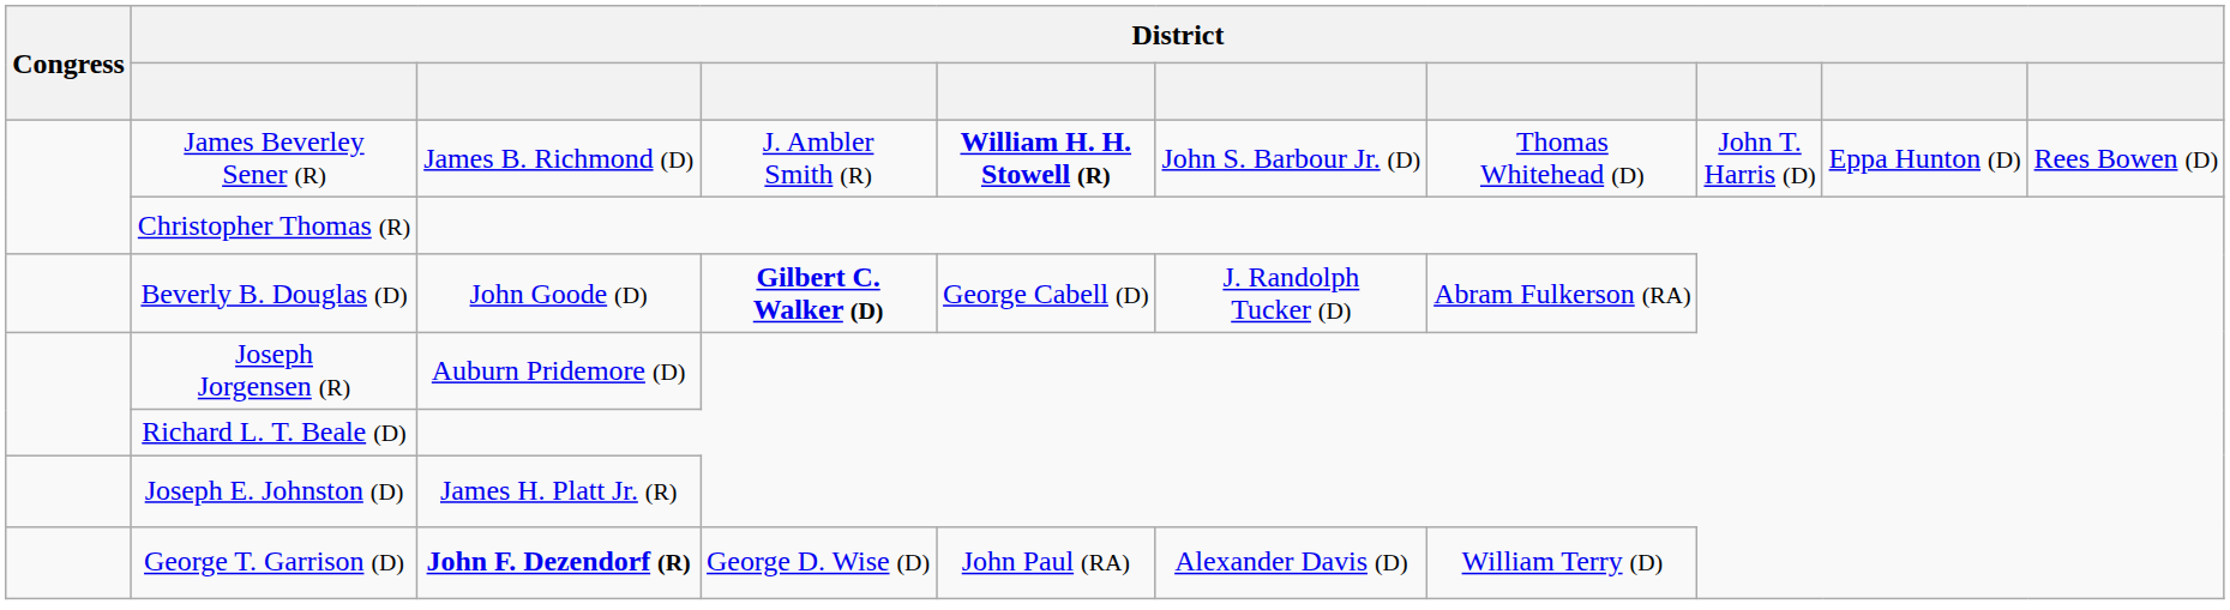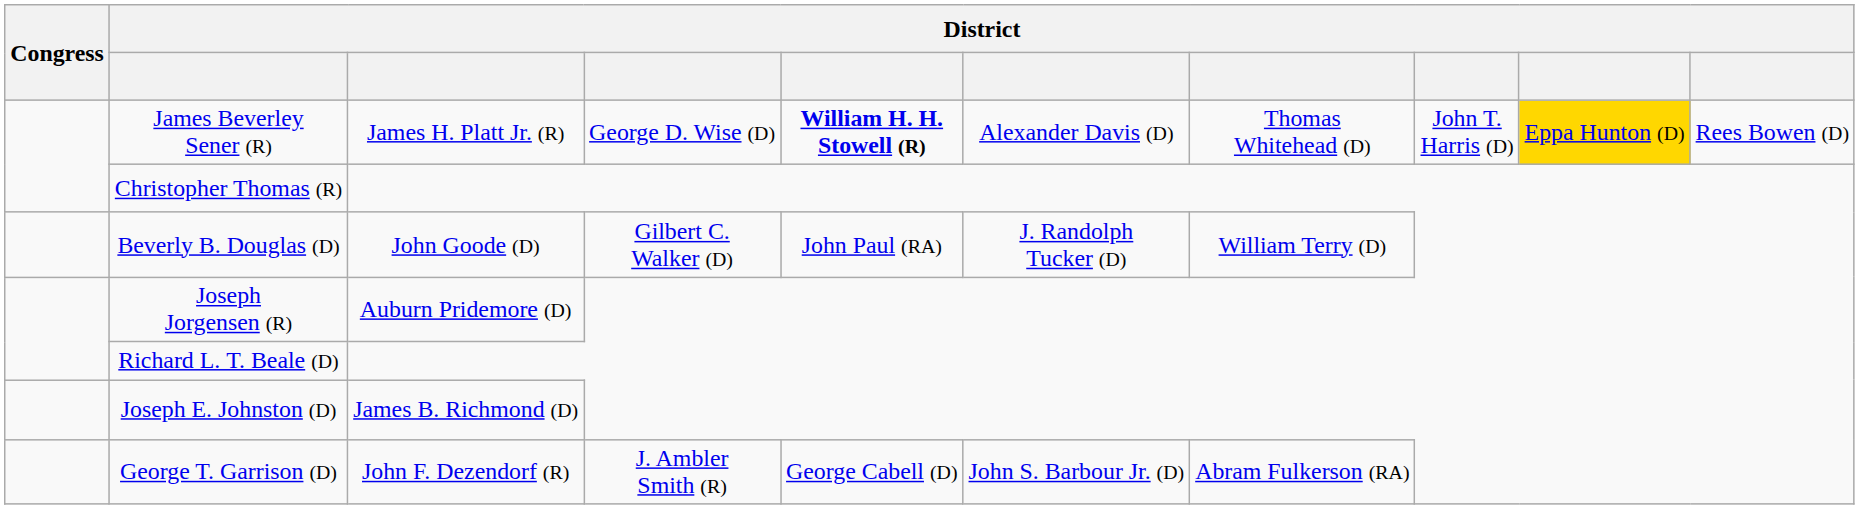James Beverley Sener (R) | column 3: James B. Richmond (D) -> James H. Platt Jr. (R)
James Beverley Sener (R) | column 4: J. Ambler Smith (R) -> George D. Wise (D)
James Beverley Sener (R) | column 6: John S. Barbour Jr. (D) -> Alexander Davis (D)
James Beverley Sener (R) | column 9: no background -> gold background
Beverly B. Douglas (D) | column 4: bold -> normal
Beverly B. Douglas (D) | column 5: George Cabell (D) -> John Paul (RA)
Beverly B. Douglas (D) | column 7: Abram Fulkerson (RA) -> William Terry (D)
Joseph E. Johnston (D) | column 3: James H. Platt Jr. (R) -> James B. Richmond (D)
George T. Garrison (D) | column 3: bold -> normal
George T. Garrison (D) | column 4: George D. Wise (D) -> J. Ambler Smith (R)
George T. Garrison (D) | column 5: John Paul (RA) -> George Cabell (D)
George T. Garrison (D) | column 6: Alexander Davis (D) -> John S. Barbour Jr. (D)
George T. Garrison (D) | column 7: William Terry (D) -> Abram Fulkerson (RA)
